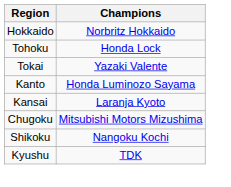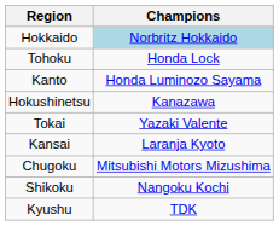Hokkaido | Champions: no background -> lightblue background
rows swapped: Kanto <-> Tokai
+ row: Hokushinetsu | Kanazawa
